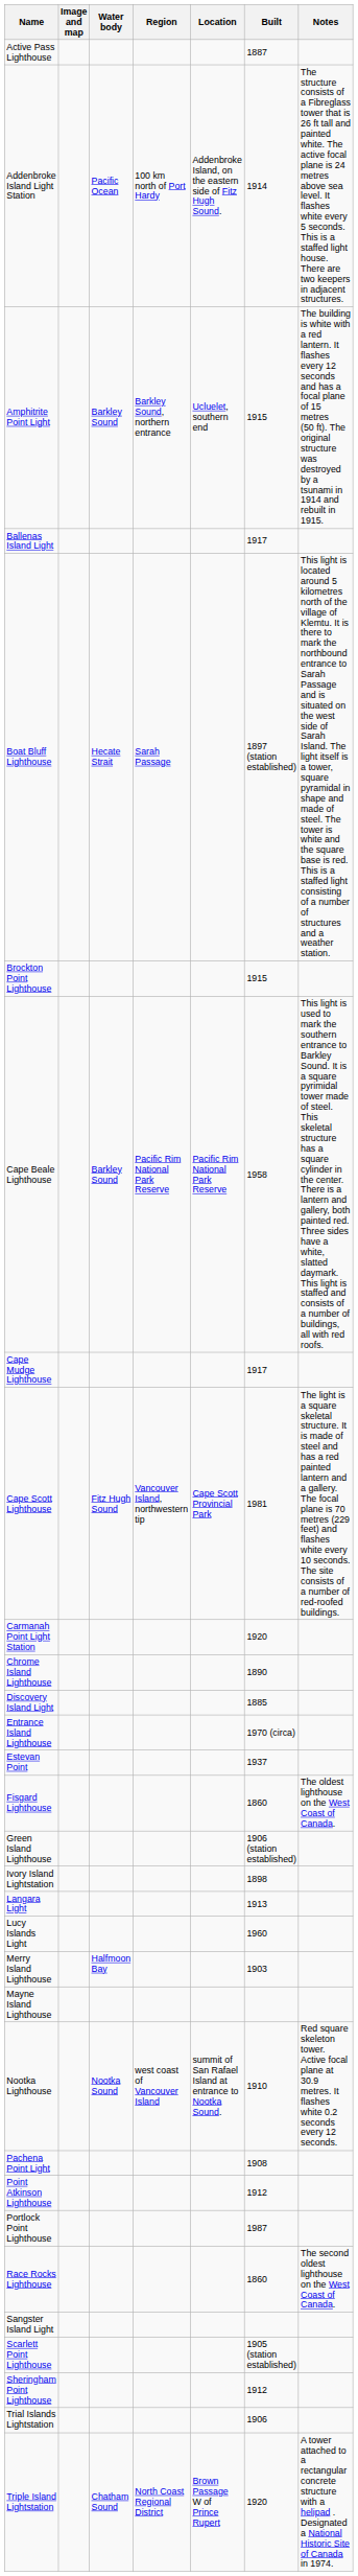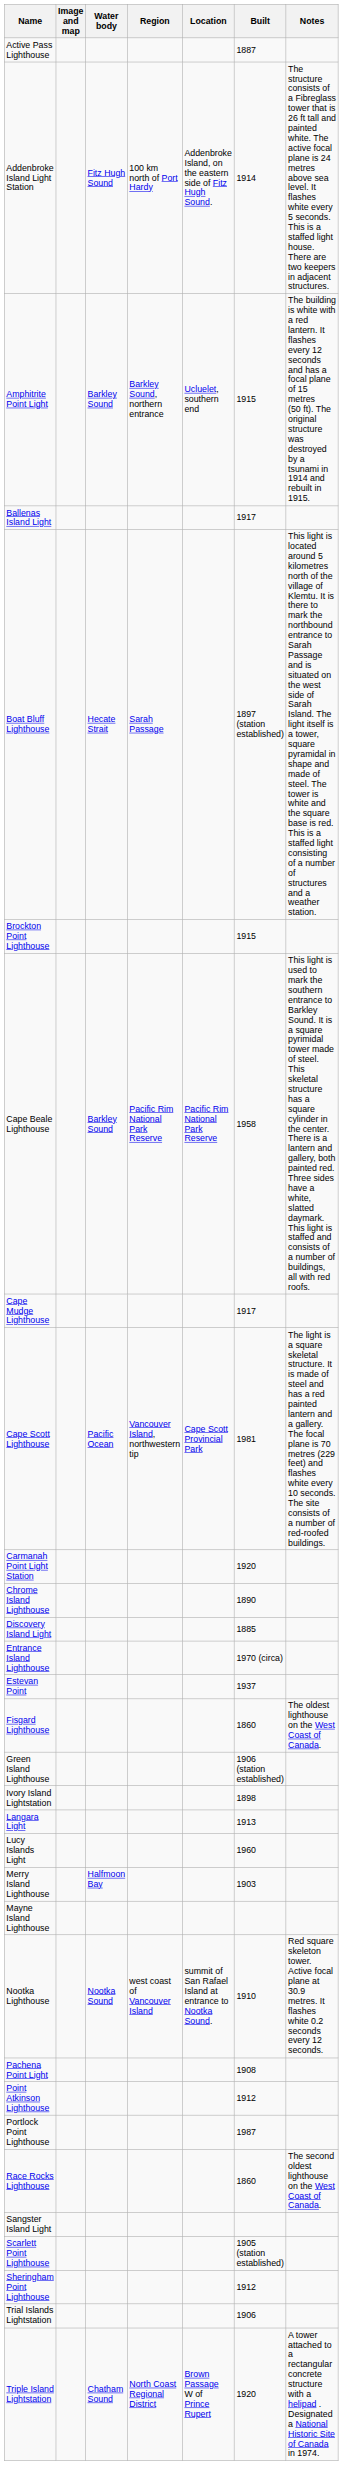Addenbroke Island Light Station | Water body: Pacific Ocean -> Fitz Hugh Sound
Cape Scott Lighthouse | Water body: Fitz Hugh Sound -> Pacific Ocean
